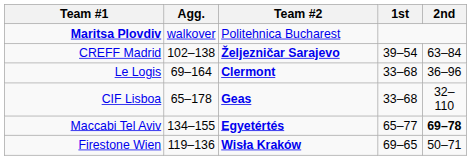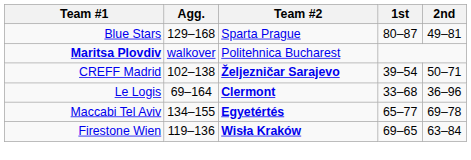+ row: Blue Stars | 129–168 | Sparta Prague | 80–87 | 49–81
CREFF Madrid | 2nd: 63–84 -> 50–71
- row: CIF Lisboa | 65–178 | Geas | 33–68 | 32–110
Maccabi Tel Aviv | 2nd: bold -> normal
Firestone Wien | 2nd: 50–71 -> 63–84
